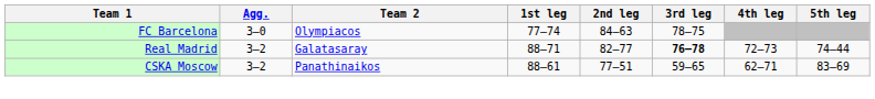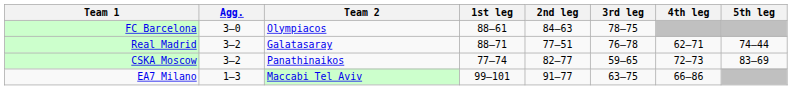FC Barcelona | 1st leg: 77–74 -> 88–61
Real Madrid | 2nd leg: 82–77 -> 77–51
Real Madrid | 3rd leg: bold -> normal
Real Madrid | 4th leg: 72–73 -> 62–71
CSKA Moscow | 1st leg: 88–61 -> 77–74
CSKA Moscow | 2nd leg: 77–51 -> 82–77
CSKA Moscow | 4th leg: 62–71 -> 72–73
+ row: EA7 Milano | 1–3 | Maccabi Tel Aviv | 99–101 | 91–77 | 63–75 | 66–86
